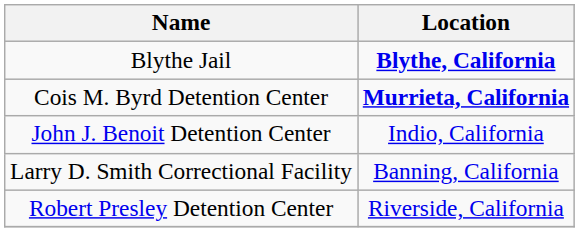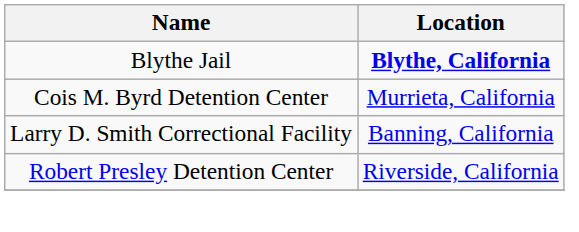Cois M. Byrd Detention Center | Location: bold -> normal
- row: John J. Benoit Detention Center | Indio, California
